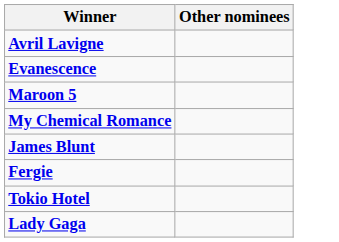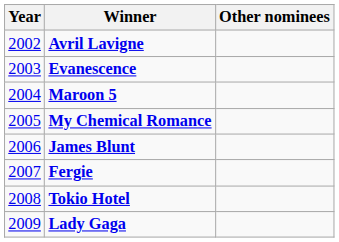+ column: Year | 2002 | 2003 | 2004 | 2005 | 2006 | 2007 | 2008 | 2009
